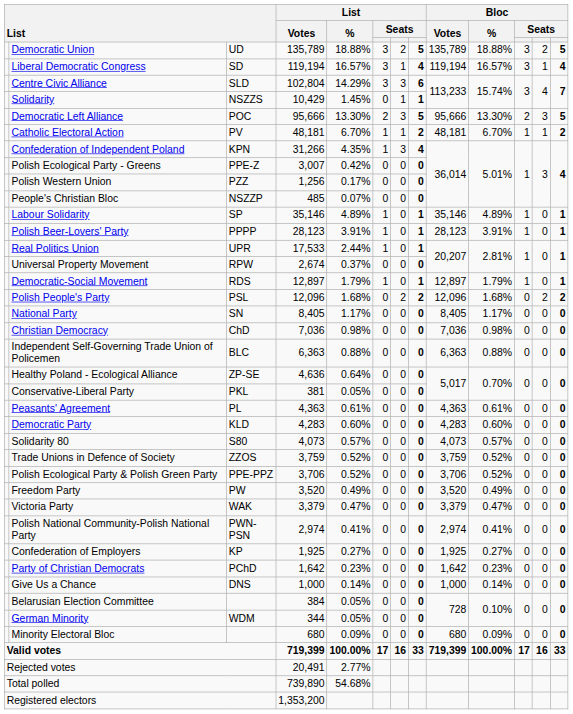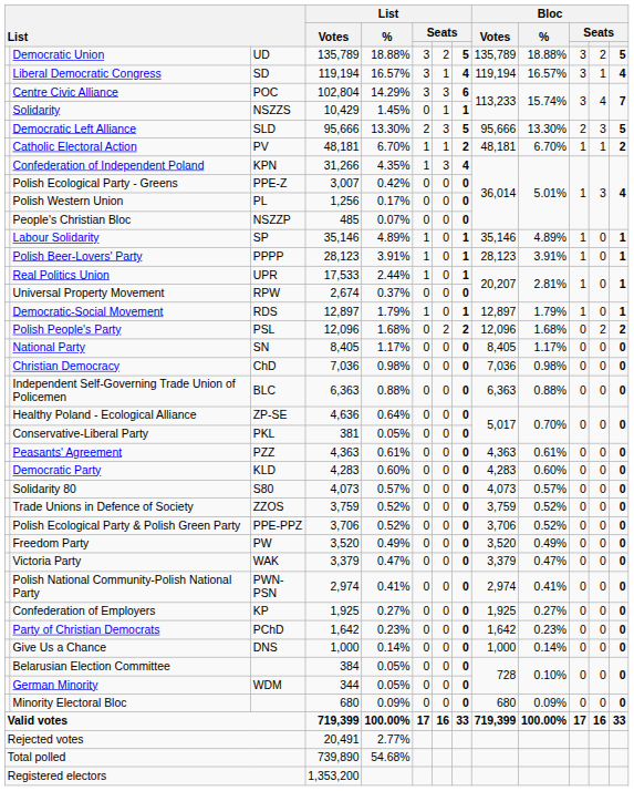Centre Civic Alliance | column 3: SLD -> POC
Democratic Left Alliance | column 3: POC -> SLD
Polish Western Union | column 3: PZZ -> PL
Peasants' Agreement | column 3: PL -> PZZ
